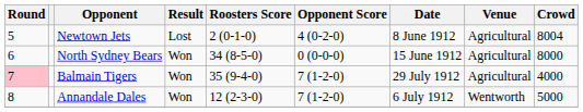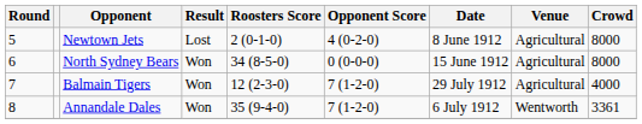Newtown Jets | Crowd: 8004 -> 8000
Balmain Tigers | Round: pink background -> no background
Balmain Tigers | Roosters Score: 35 (9-4-0) -> 12 (2-3-0)
Annandale Dales | Roosters Score: 12 (2-3-0) -> 35 (9-4-0)
Annandale Dales | Crowd: 5000 -> 3361
